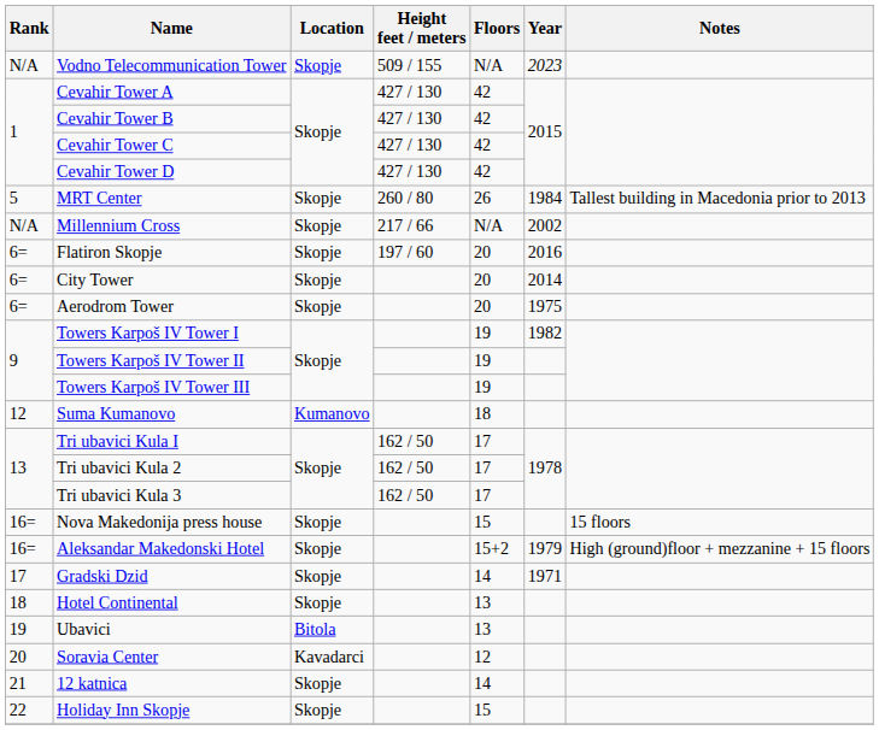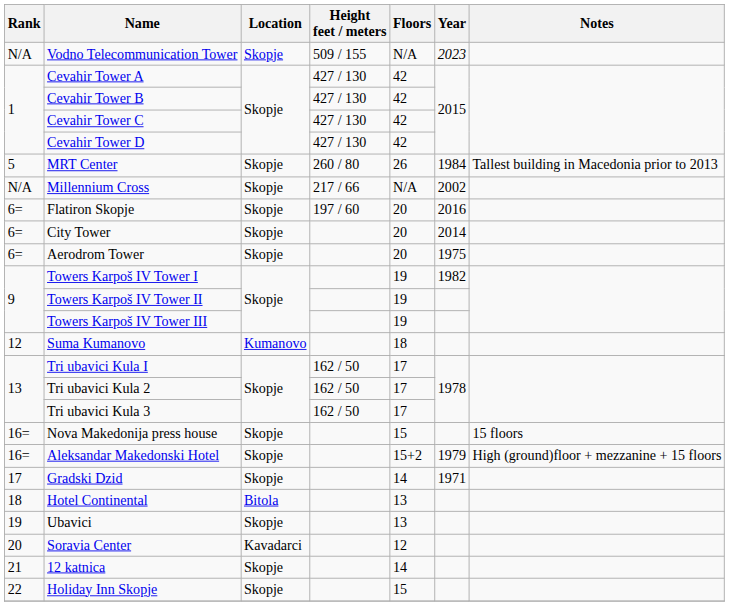Hotel Continental | Location: Skopje -> Bitola
Ubavici | Location: Bitola -> Skopje
